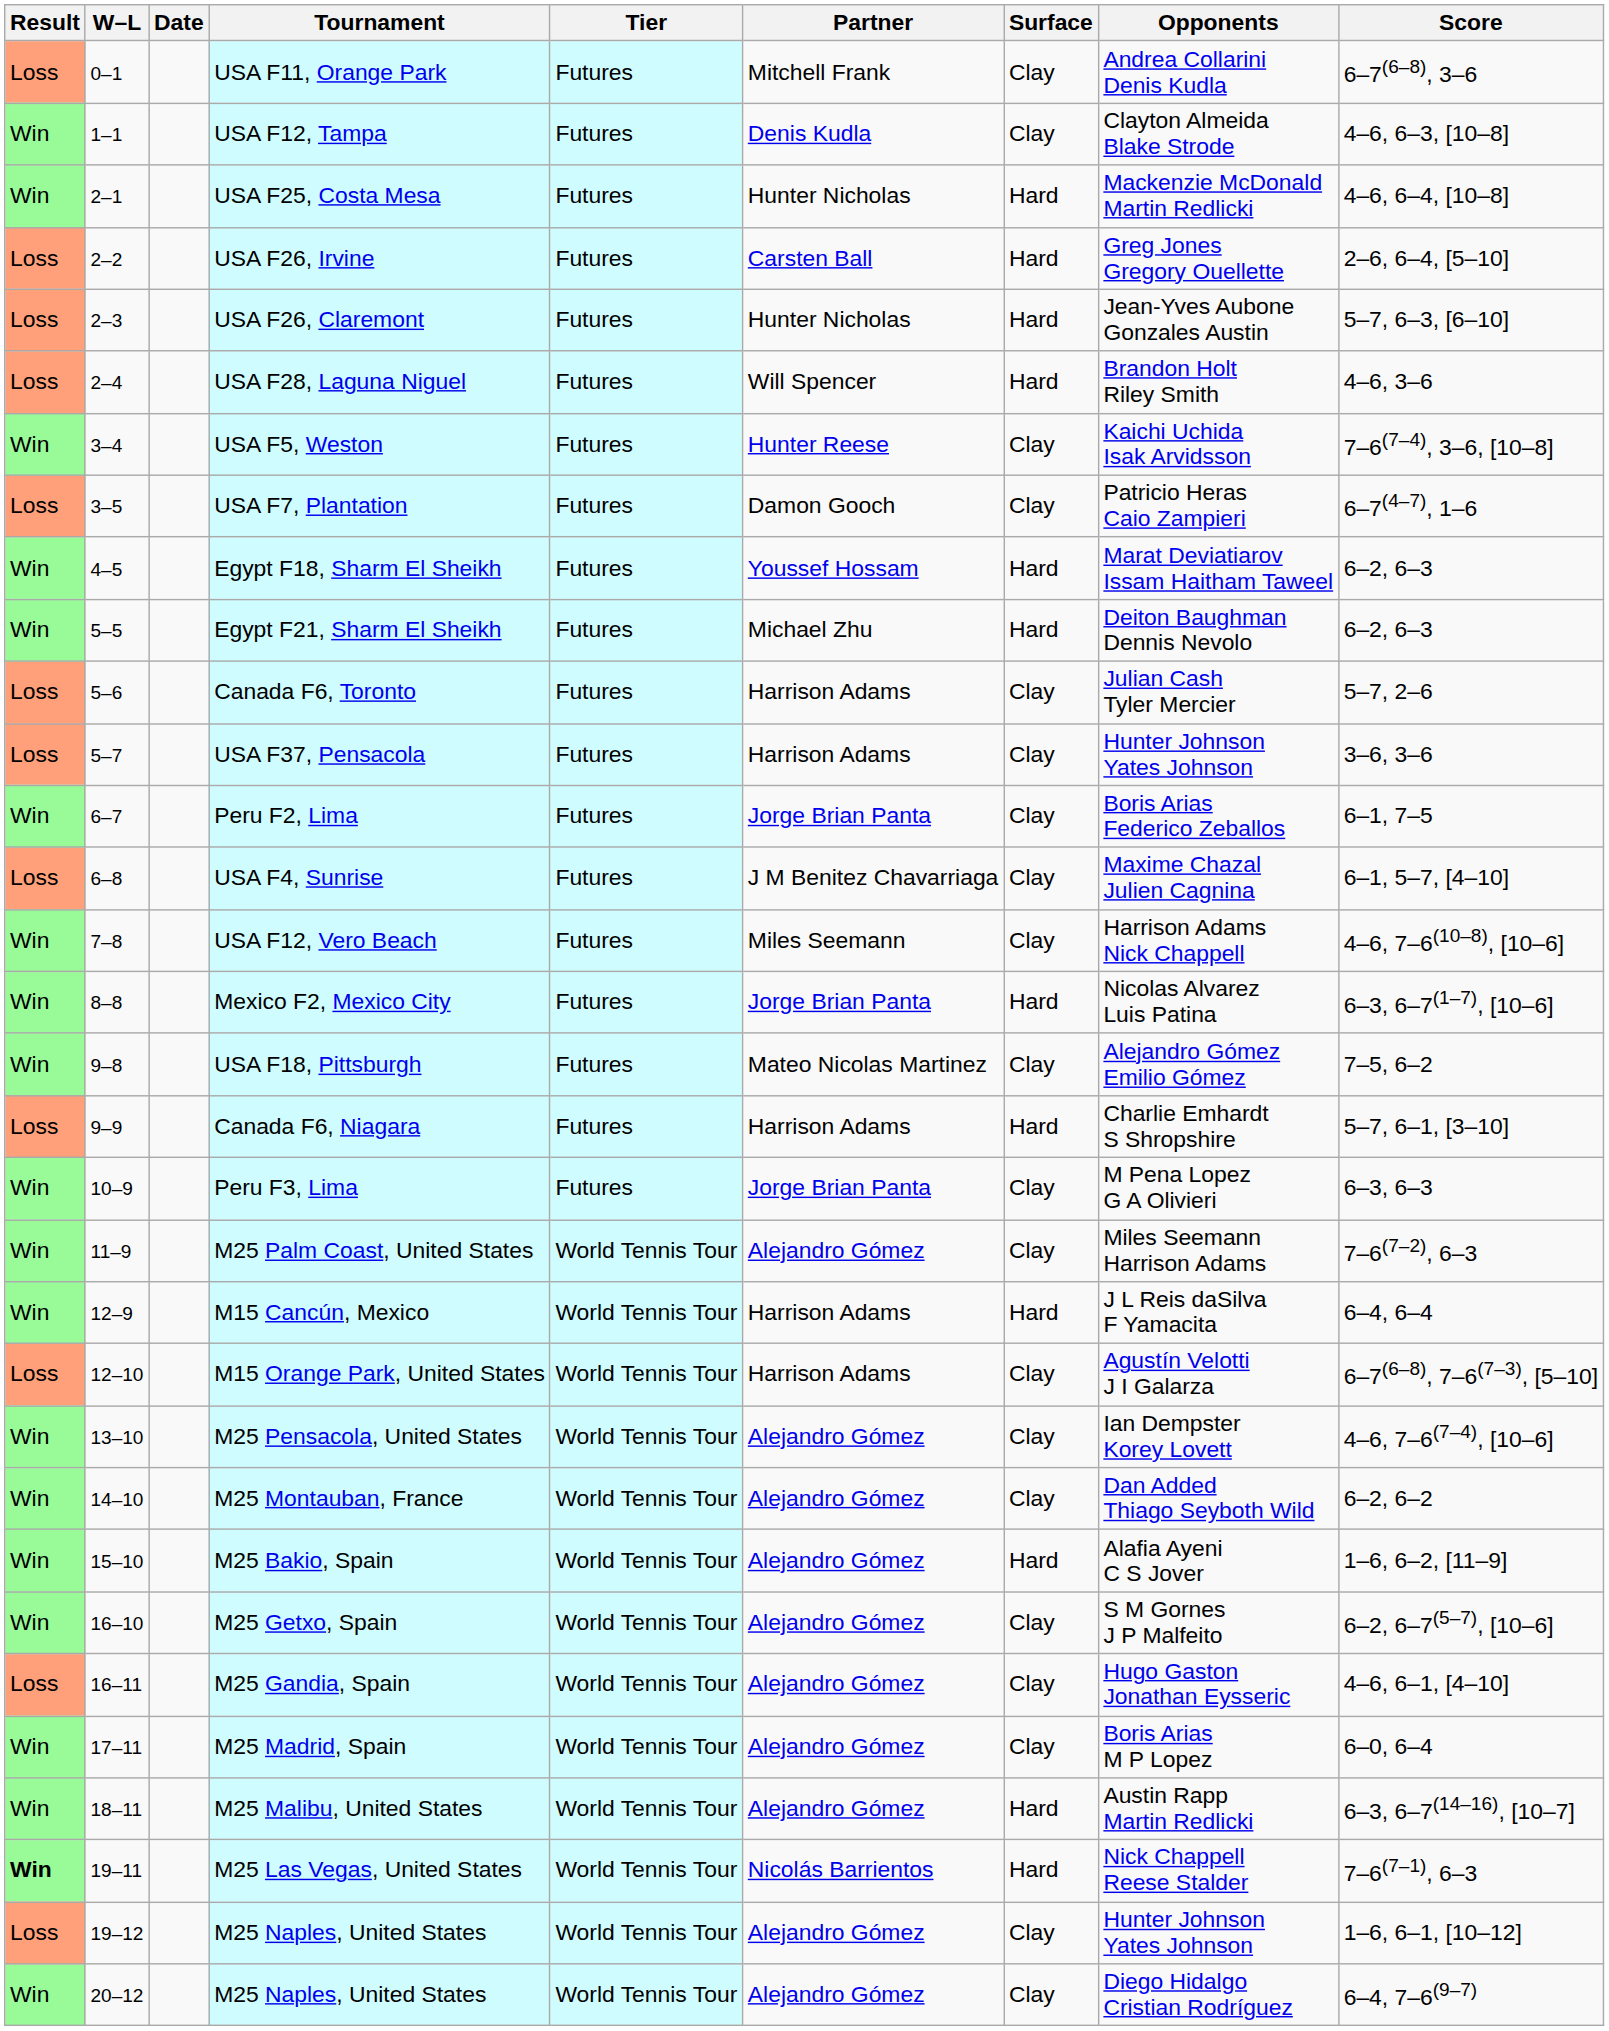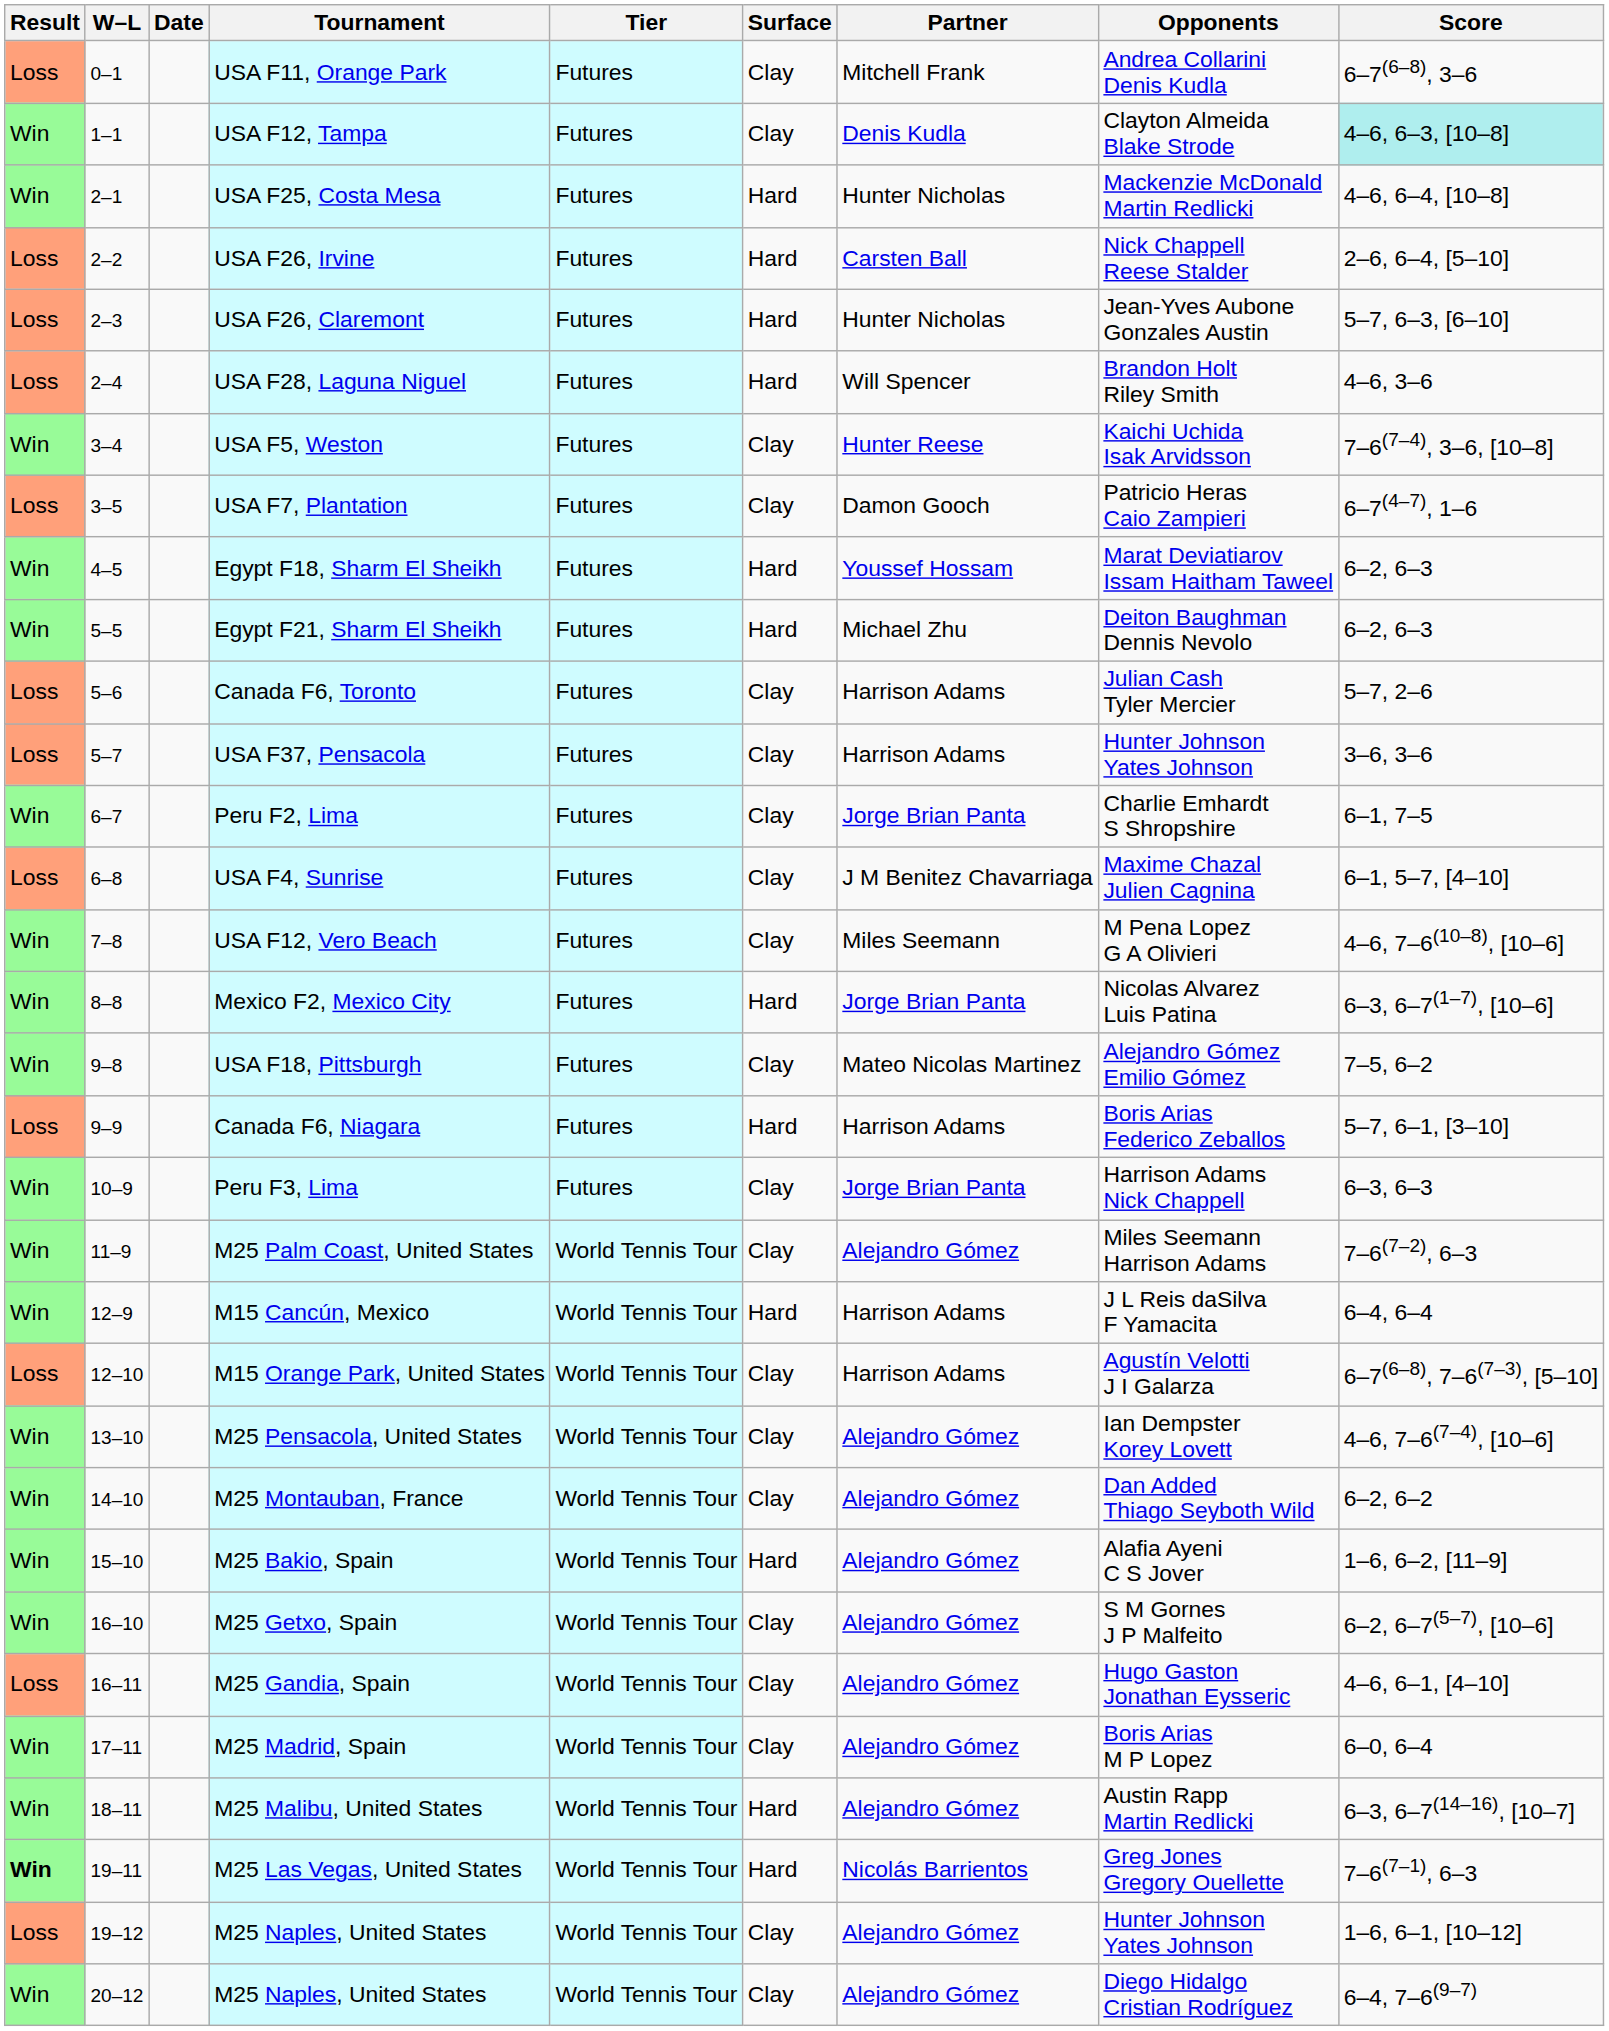columns swapped: Surface <-> Partner
USA F12, Tampa | Score: no background -> paleturquoise background
USA F26, Irvine | Opponents: Greg Jones Gregory Ouellette -> Nick Chappell Reese Stalder
Peru F2, Lima | Opponents: Boris Arias Federico Zeballos -> Charlie Emhardt S Shropshire
USA F12, Vero Beach | Opponents: Harrison Adams Nick Chappell -> M Pena Lopez G A Olivieri
Canada F6, Niagara | Opponents: Charlie Emhardt S Shropshire -> Boris Arias Federico Zeballos
Peru F3, Lima | Opponents: M Pena Lopez G A Olivieri -> Harrison Adams Nick Chappell
M25 Las Vegas, United States | Opponents: Nick Chappell Reese Stalder -> Greg Jones Gregory Ouellette
